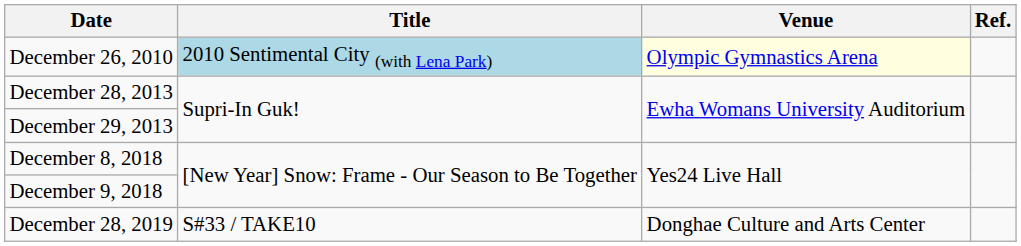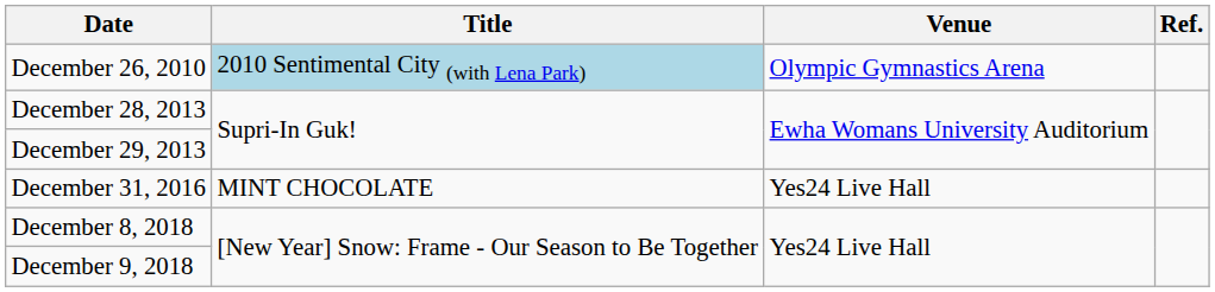December 26, 2010 | Venue: lightyellow background -> no background
+ row: December 31, 2016 | MINT CHOCOLATE | Yes24 Live Hall
- row: December 28, 2019 | S#33 / TAKE10 | Donghae Culture and Arts Center
